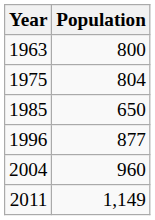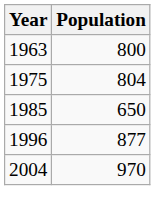2004 | Population: 960 -> 970
- row: 2011 | 1,149
